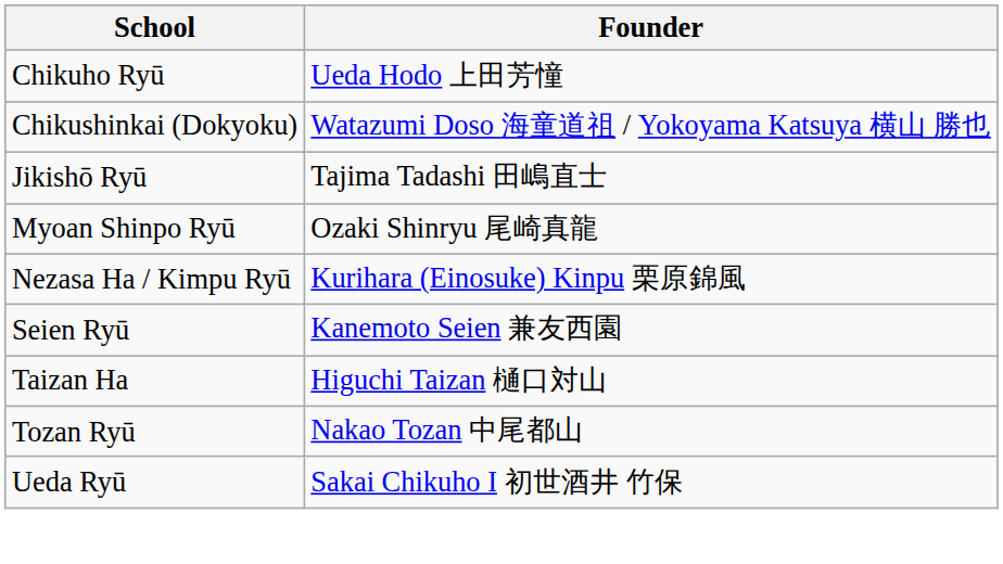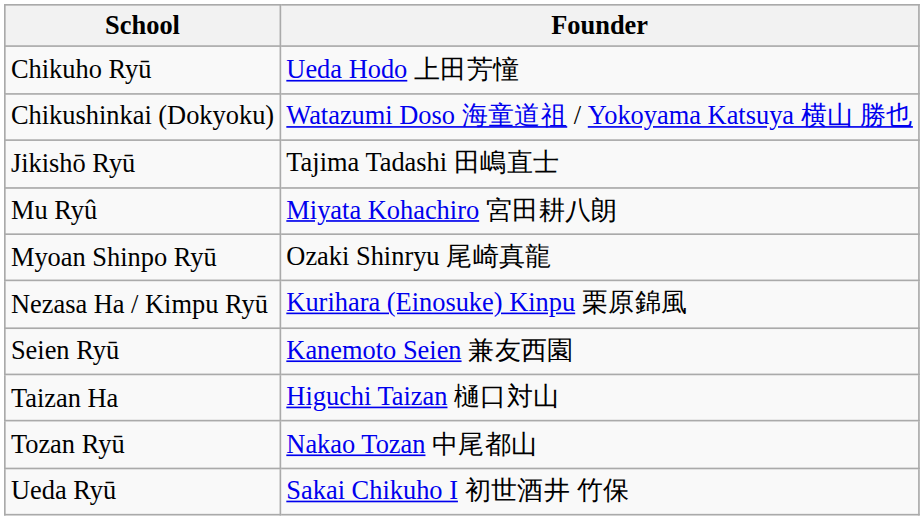+ row: Mu Ryû | Miyata Kohachiro 宮田耕八朗
